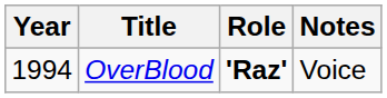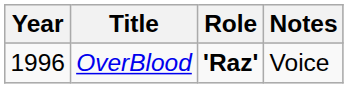OverBlood | Year: 1994 -> 1996
